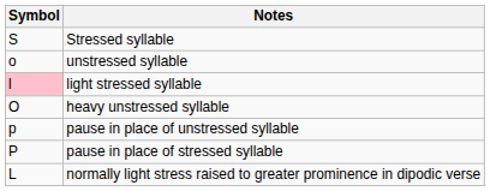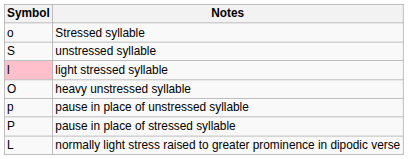Stressed syllable | Symbol: S -> o
unstressed syllable | Symbol: o -> S
